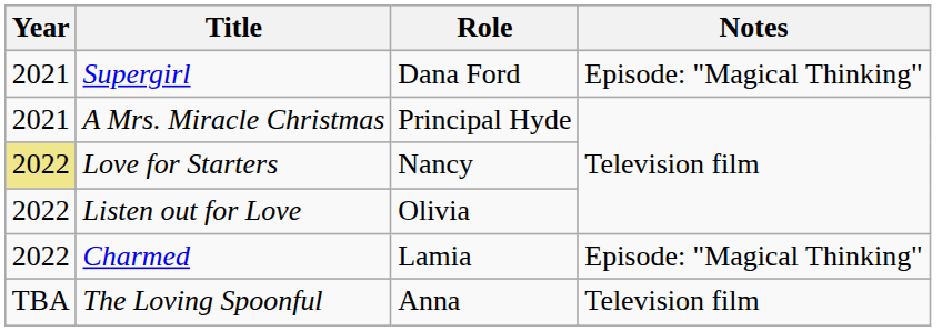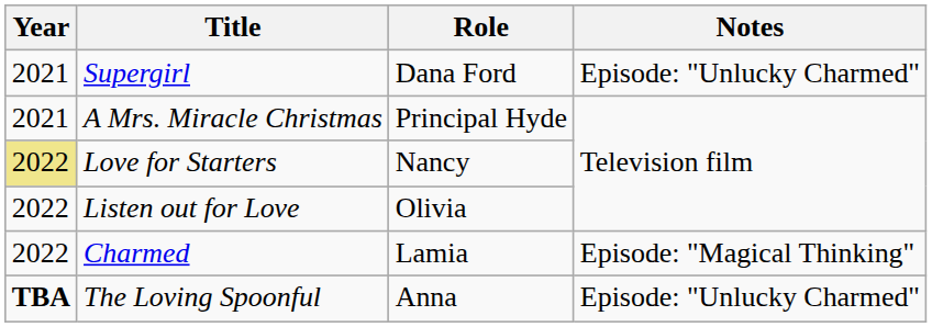Supergirl | Notes: Episode: "Magical Thinking" -> Episode: "Unlucky Charmed"
The Loving Spoonful | Year: normal -> bold
The Loving Spoonful | Notes: Television film -> Episode: "Unlucky Charmed"
